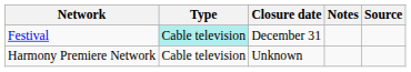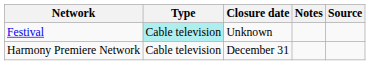Festival | Closure date: December 31 -> Unknown
Harmony Premiere Network | Closure date: Unknown -> December 31
